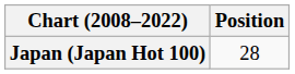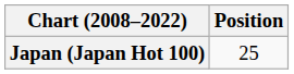Japan (Japan Hot 100) | Position: 28 -> 25
